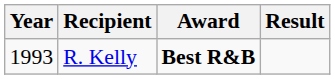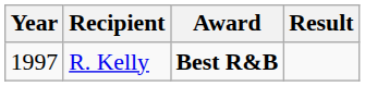R. Kelly | Year: 1993 -> 1997
